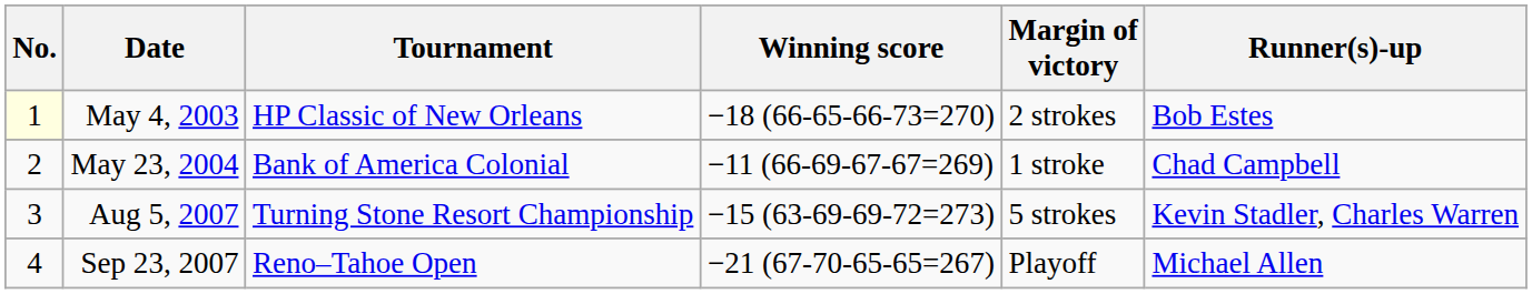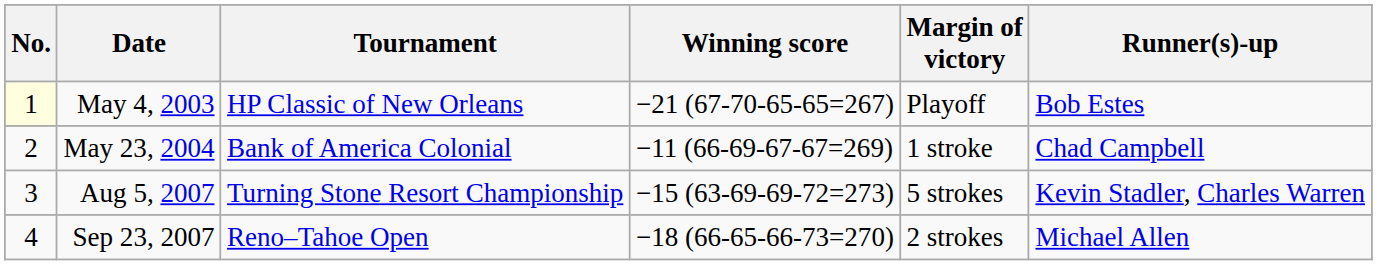May 4, 2003 | Winning score: −18 (66-65-66-73=270) -> −21 (67-70-65-65=267)
May 4, 2003 | Margin of victory: 2 strokes -> Playoff
Sep 23, 2007 | Winning score: −21 (67-70-65-65=267) -> −18 (66-65-66-73=270)
Sep 23, 2007 | Margin of victory: Playoff -> 2 strokes
